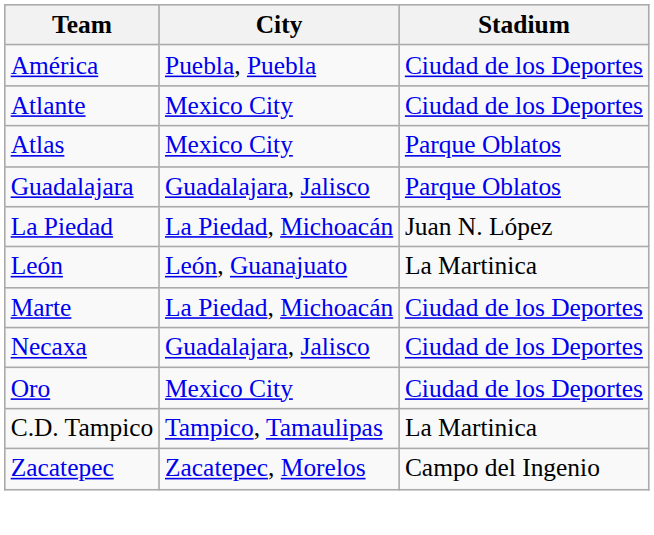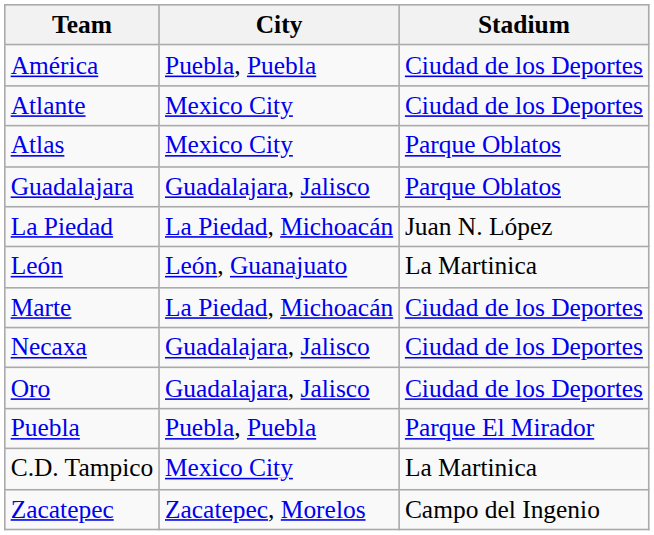Oro | City: Mexico City -> Guadalajara, Jalisco
+ row: Puebla | Puebla, Puebla | Parque El Mirador
C.D. Tampico | City: Tampico, Tamaulipas -> Mexico City
